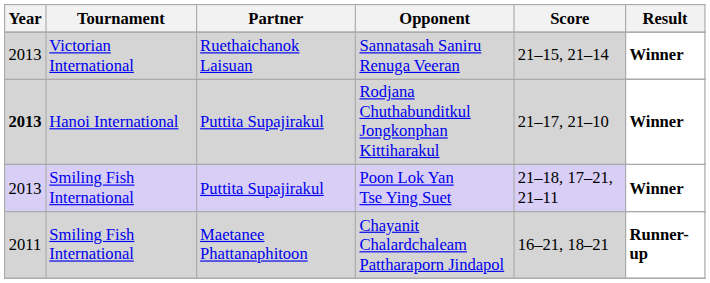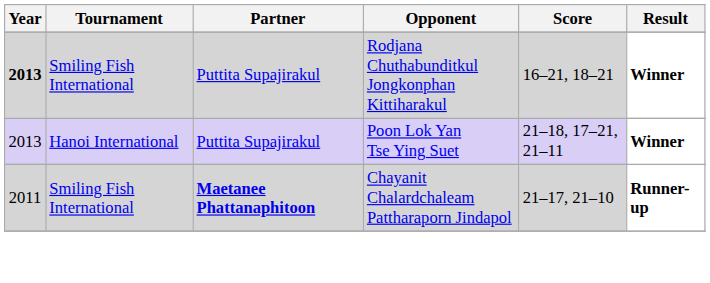- row: 2013 | Victorian International | Ruethaichanok Laisuan | Sannatasah Saniru Renuga Veeran | 21–15, 21–14 | Winner
Rodjana Chuthabunditkul Jongkonphan Kittiharakul | Tournament: Hanoi International -> Smiling Fish International
Rodjana Chuthabunditkul Jongkonphan Kittiharakul | Score: 21–17, 21–10 -> 16–21, 18–21
Poon Lok Yan Tse Ying Suet | Tournament: Smiling Fish International -> Hanoi International
Chayanit Chalardchaleam Pattharaporn Jindapol | Partner: normal -> bold
Chayanit Chalardchaleam Pattharaporn Jindapol | Score: 16–21, 18–21 -> 21–17, 21–10
